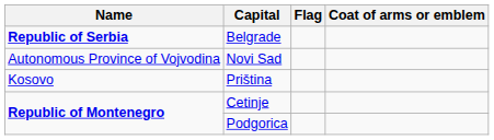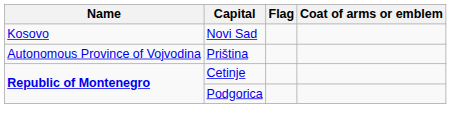- row: Republic of Serbia | Belgrade
Novi Sad | Name: Autonomous Province of Vojvodina -> Kosovo
Priština | Name: Kosovo -> Autonomous Province of Vojvodina
